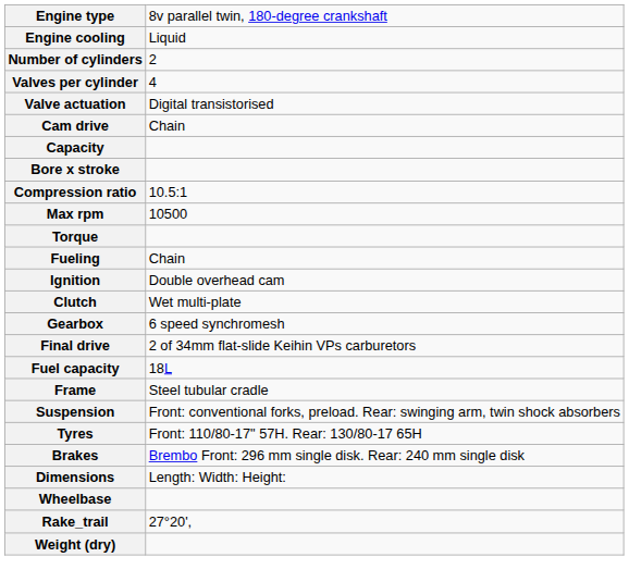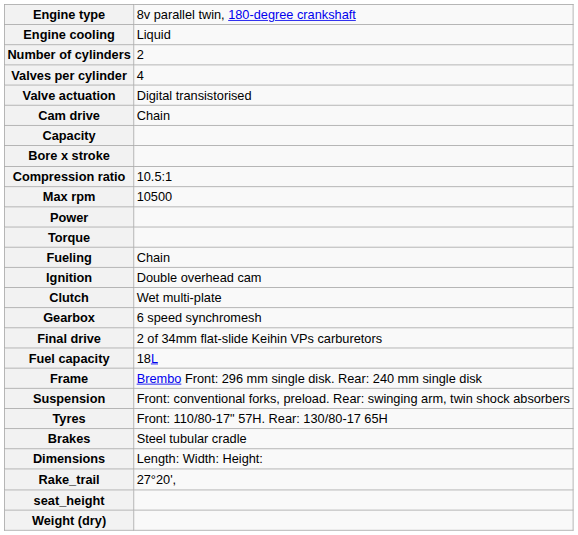+ row: Power
Frame | column 2: Steel tubular cradle -> Brembo Front: 296 mm single disk. Rear: 240 mm single disk
Brakes | column 2: Brembo Front: 296 mm single disk. Rear: 240 mm single disk -> Steel tubular cradle
- row: Wheelbase
+ row: seat_height
